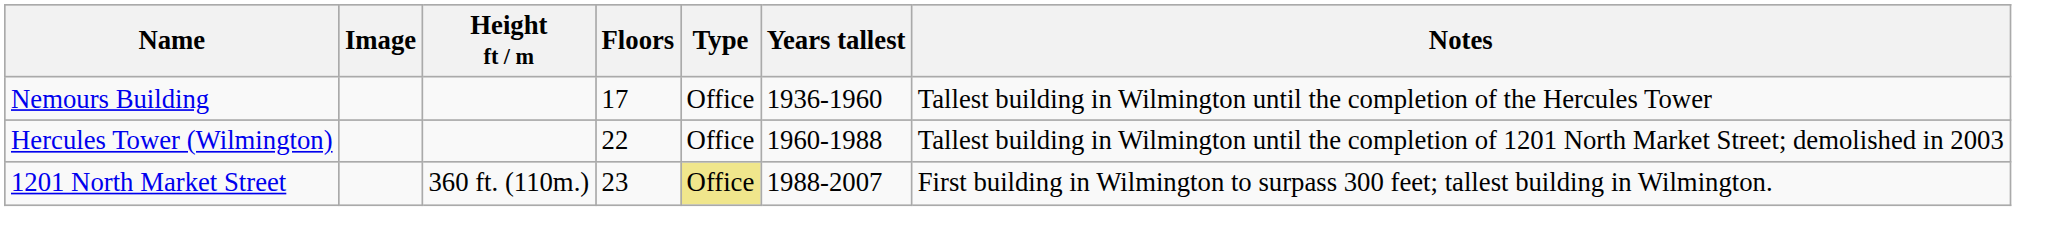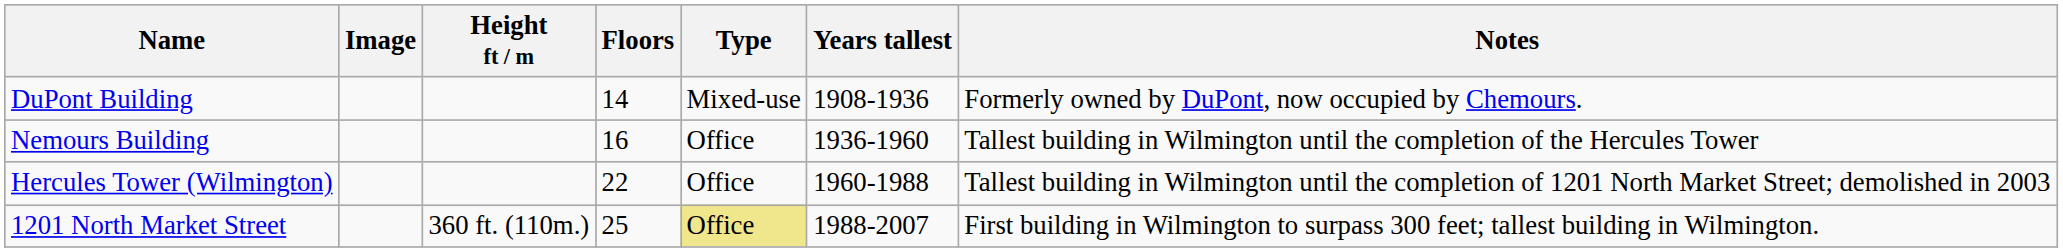+ row: DuPont Building | 14 | Mixed-use | 1908-1936 | Formerly owned by DuPont, now occupied by Chemours.
Nemours Building | Floors: 17 -> 16
1201 North Market Street | Floors: 23 -> 25
